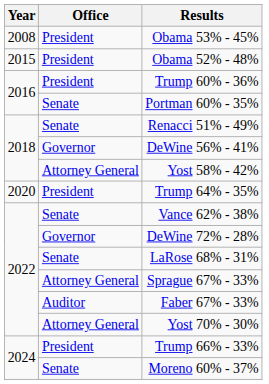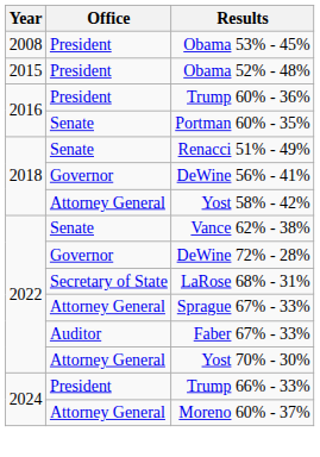- row: 2020 | President | Trump 64% - 35%
LaRose 68% - 31% | Office: Senate -> Secretary of State
Moreno 60% - 37% | Office: Senate -> Attorney General
